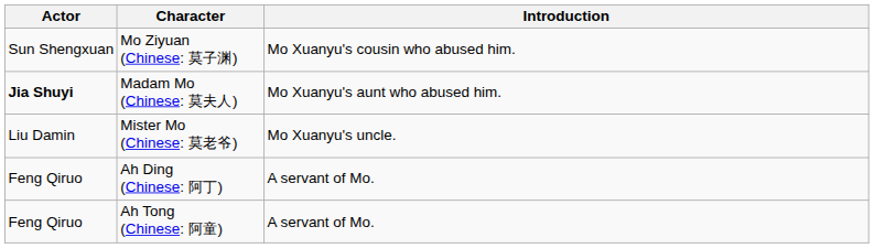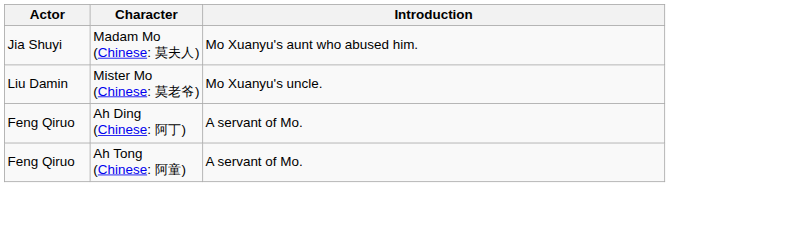- row: Sun Shengxuan | Mo Ziyuan (Chinese: 莫子渊) | Mo Xuanyu's cousin who abused him.
Madam Mo (Chinese: 莫夫人) | Actor: bold -> normal
